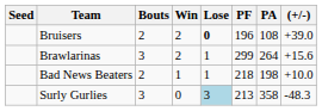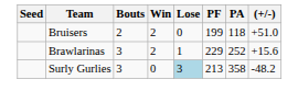Bruisers | Lose: bold -> normal
Bruisers | PF: 196 -> 199
Bruisers | PA: 108 -> 118
Bruisers | (+/-): +39.0 -> +51.0
Brawlarinas | PF: 299 -> 229
Brawlarinas | PA: 264 -> 252
- row: Bad News Beaters | 2 | 1 | 1 | 218 | 198 | +10.0
Surly Gurlies | (+/-): -48.3 -> -48.2
